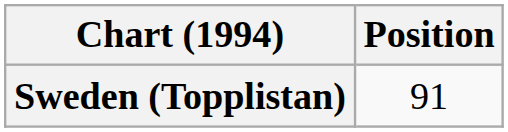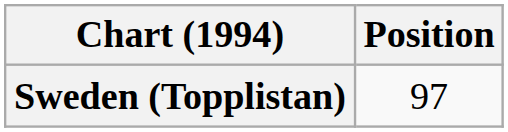Sweden (Topplistan) | Position: 91 -> 97
